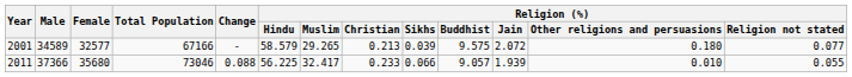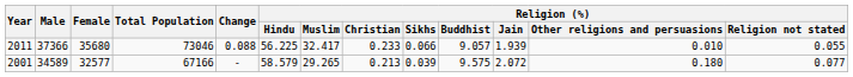rows swapped: 2001 <-> 2011
